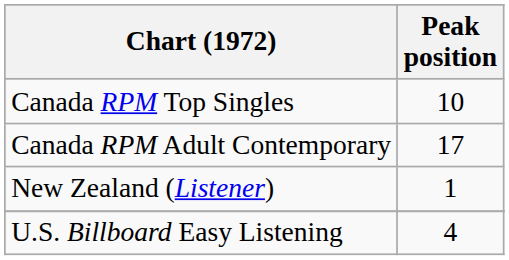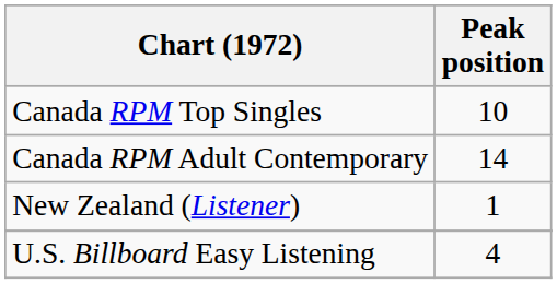Canada RPM Adult Contemporary | Peak position: 17 -> 14
